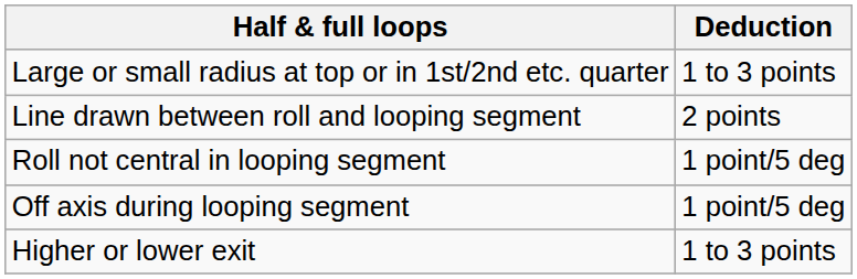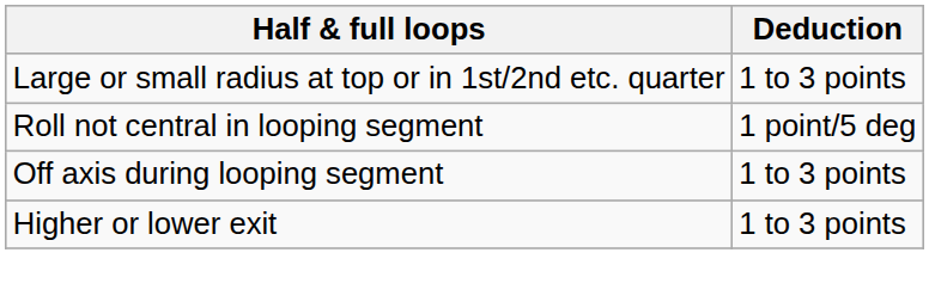- row: Line drawn between roll and looping segment | 2 points
Off axis during looping segment | Deduction: 1 point/5 deg -> 1 to 3 points
